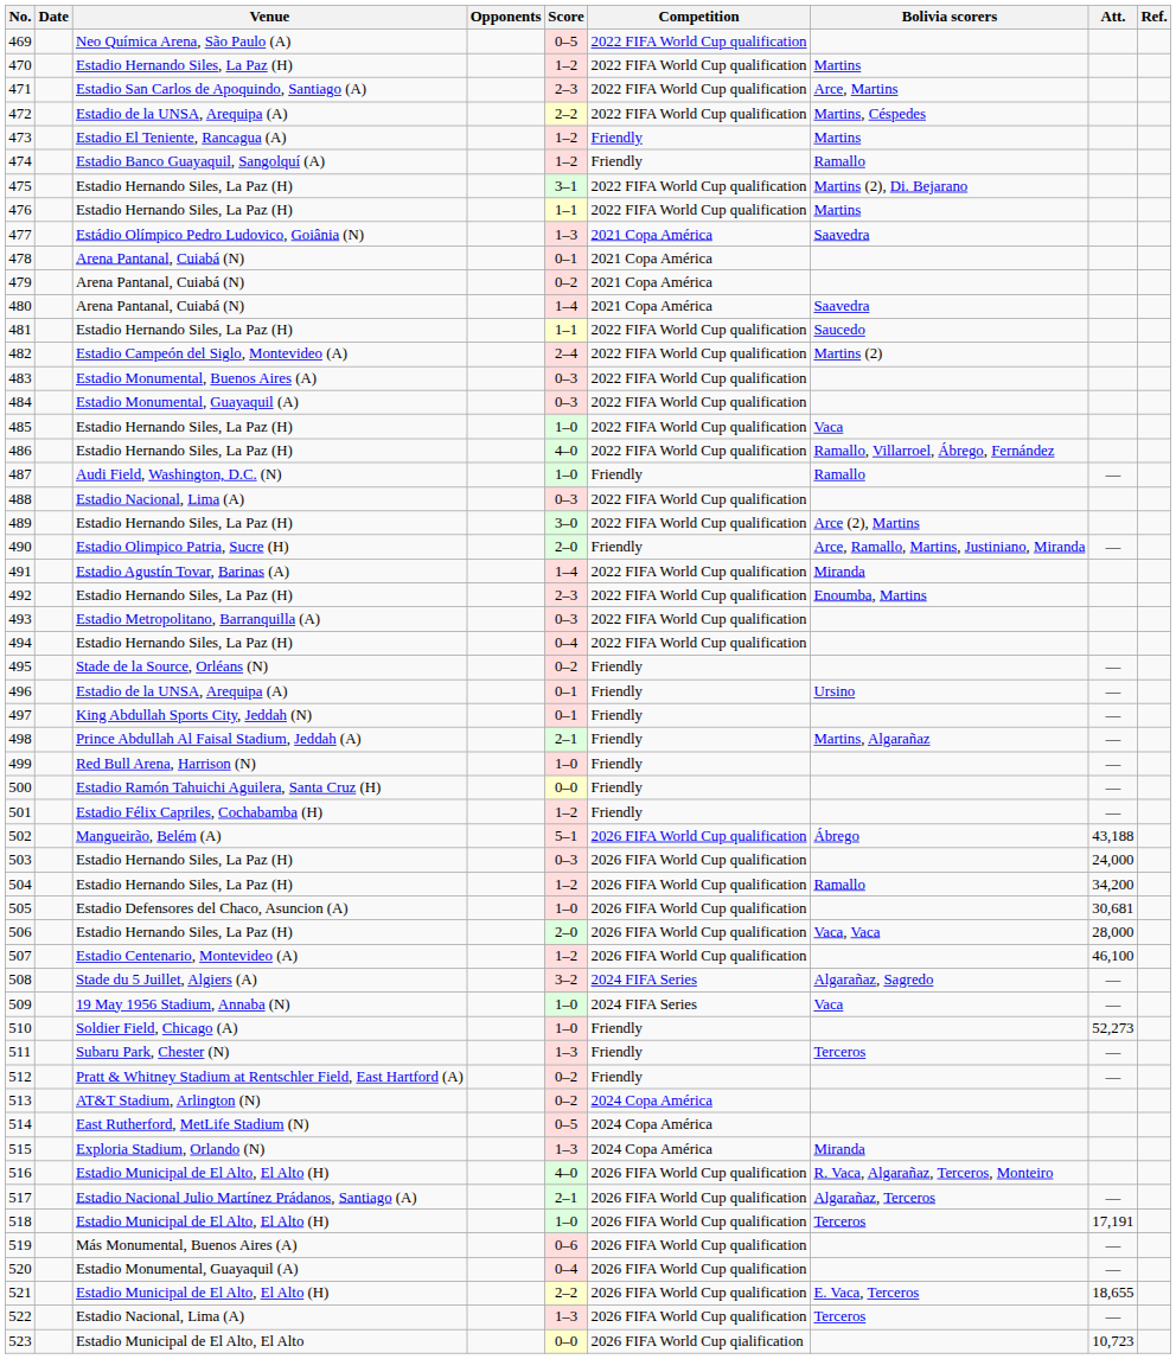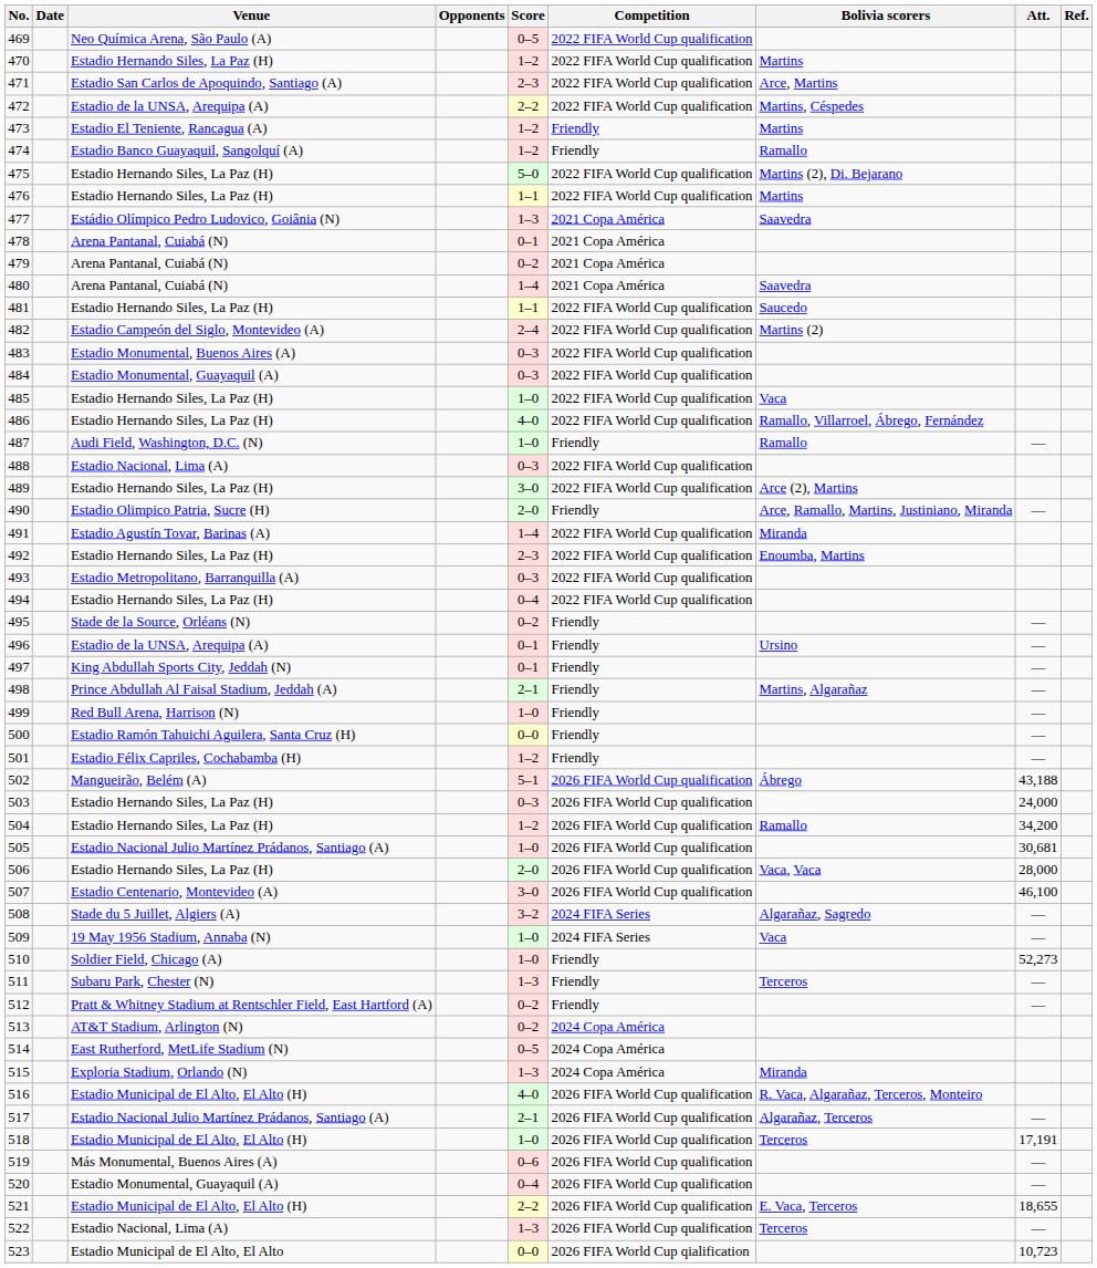475 | Score: 3–1 -> 5–0
505 | Venue: Estadio Defensores del Chaco, Asuncion (A) -> Estadio Nacional Julio Martínez Prádanos, Santiago (A)
507 | Score: 1–2 -> 3–0
